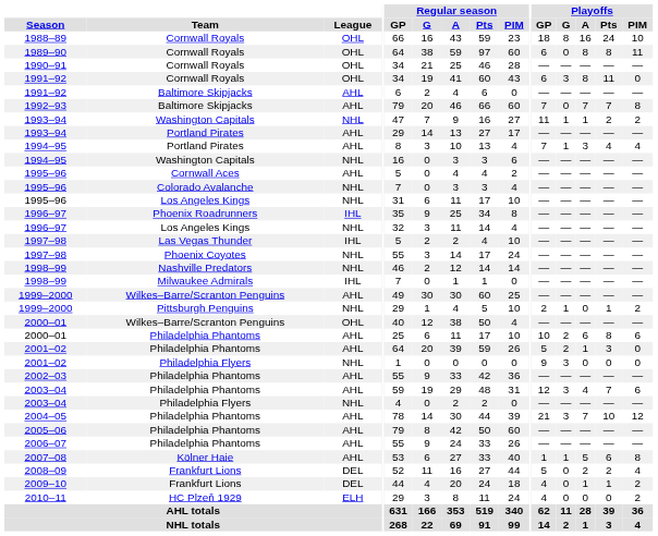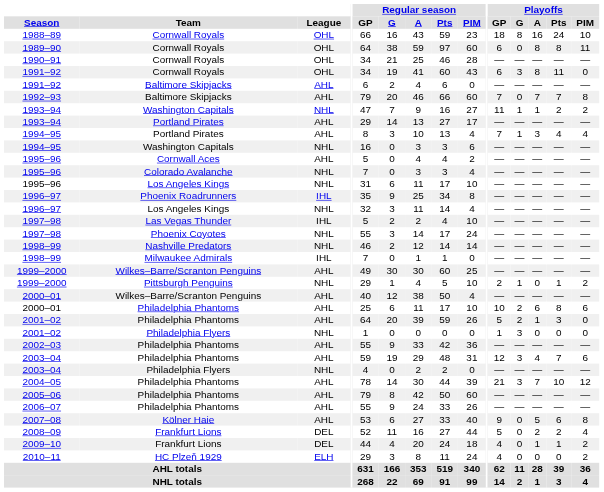2000–01 / Wilkes–Barre/Scranton Penguins | League: OHL -> AHL
2001–02 / Philadelphia Flyers | Playoffs / GP: 9 -> 1
2007–08 | Playoffs / GP: 1 -> 9
2007–08 | Playoffs / G: 1 -> 0
